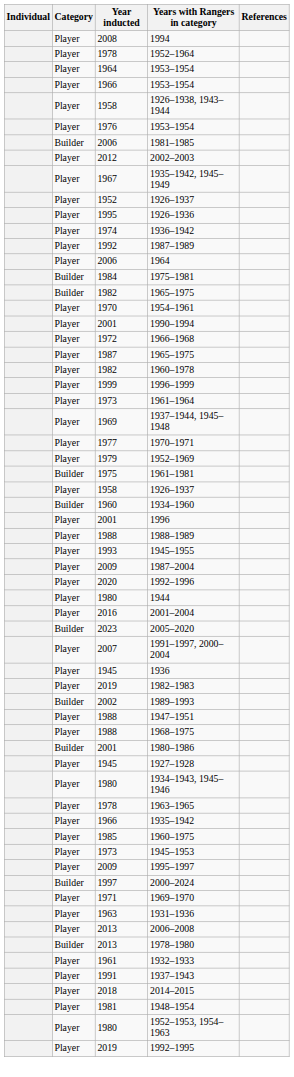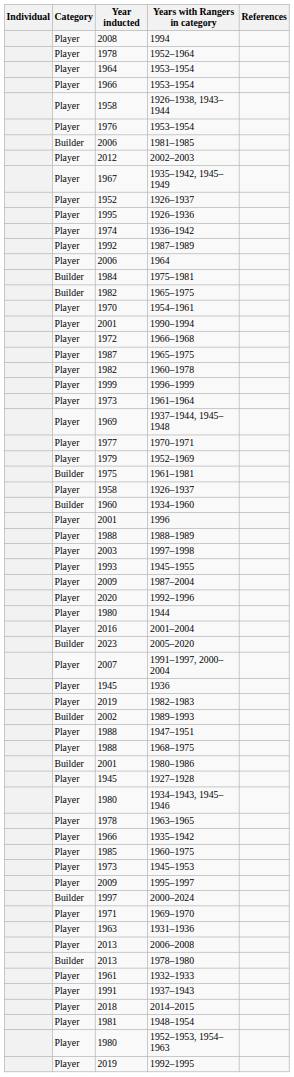+ row: Player | 2003 | 1997–1998
